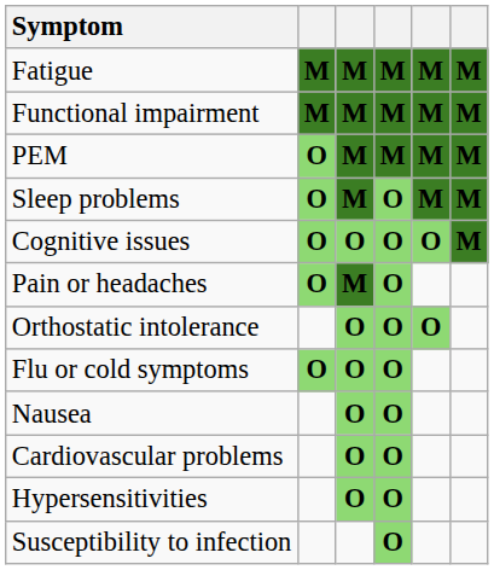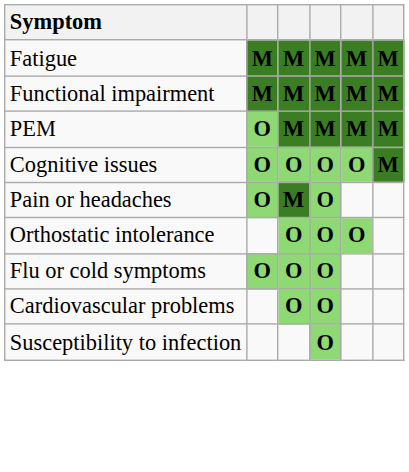- row: Sleep problems | O | M | O | M | M
- row: Nausea | O | O
- row: Hypersensitivities | O | O
